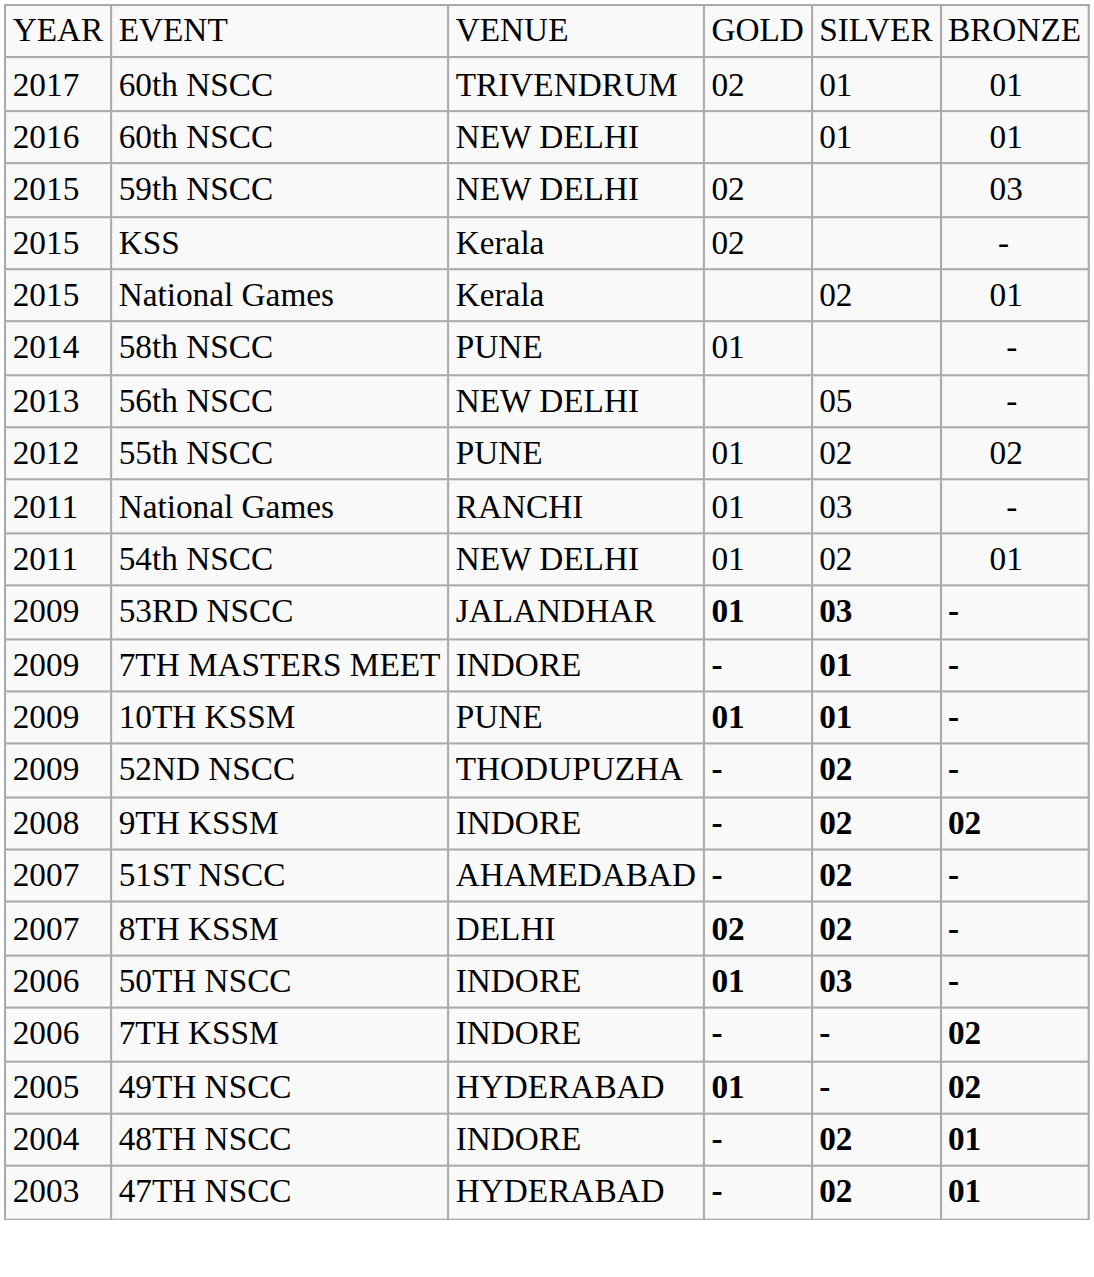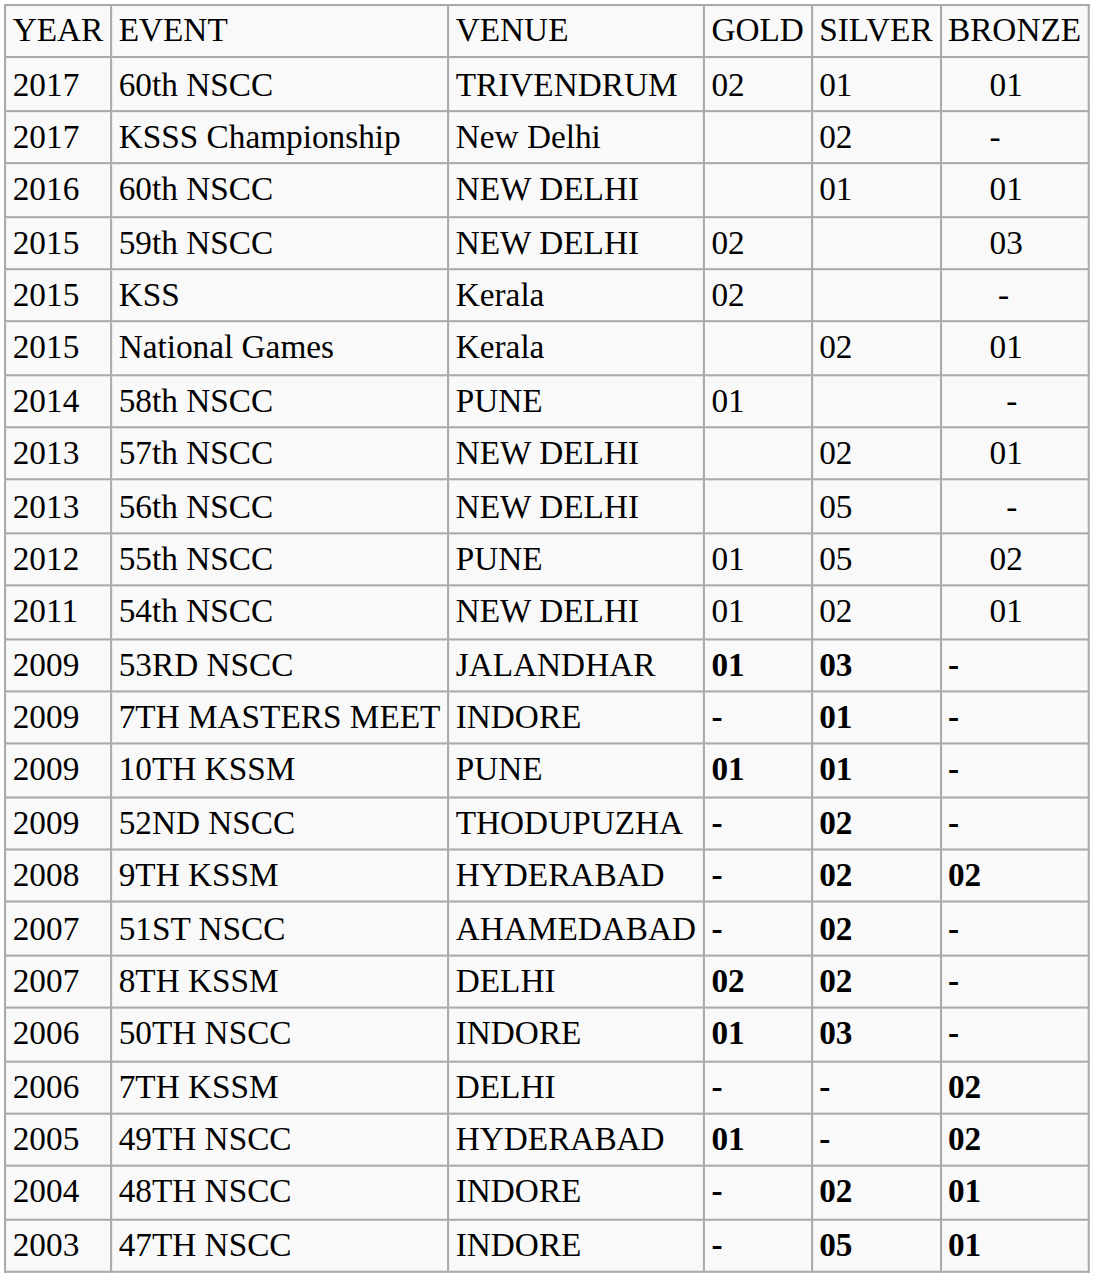+ row: 2017 | KSSS Championship | New Delhi | 02 | -
+ row: 2013 | 57th NSCC | NEW DELHI | 02 | 01
55th NSCC | column 5: 02 -> 05
- row: 2011 | National Games | RANCHI | 01 | 03 | -
9TH KSSM | column 3: INDORE -> HYDERABAD
7TH KSSM | column 3: INDORE -> DELHI
47TH NSCC | column 3: HYDERABAD -> INDORE
47TH NSCC | column 5: 02 -> 05
